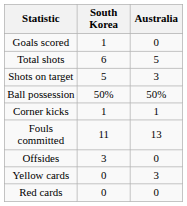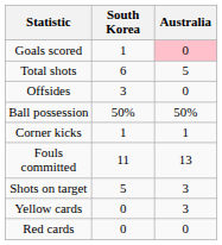Goals scored | Australia: no background -> pink background
rows swapped: Shots on target <-> Offsides
